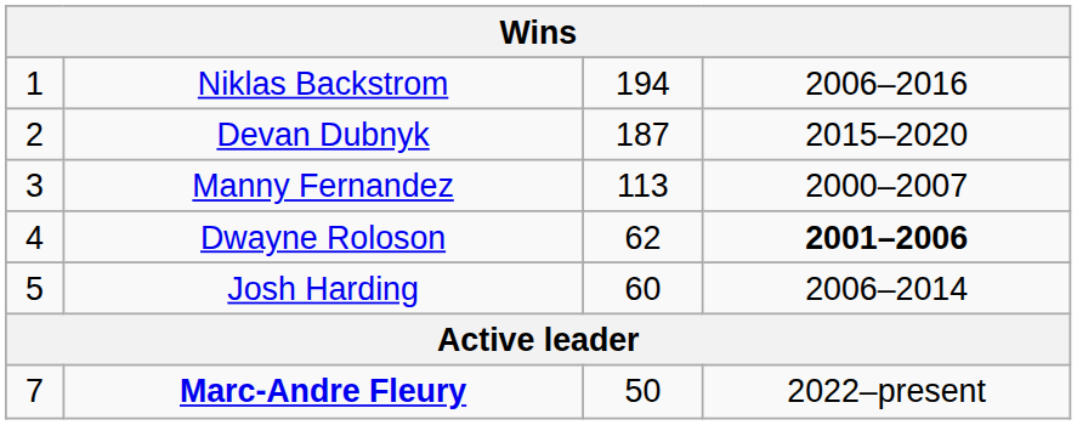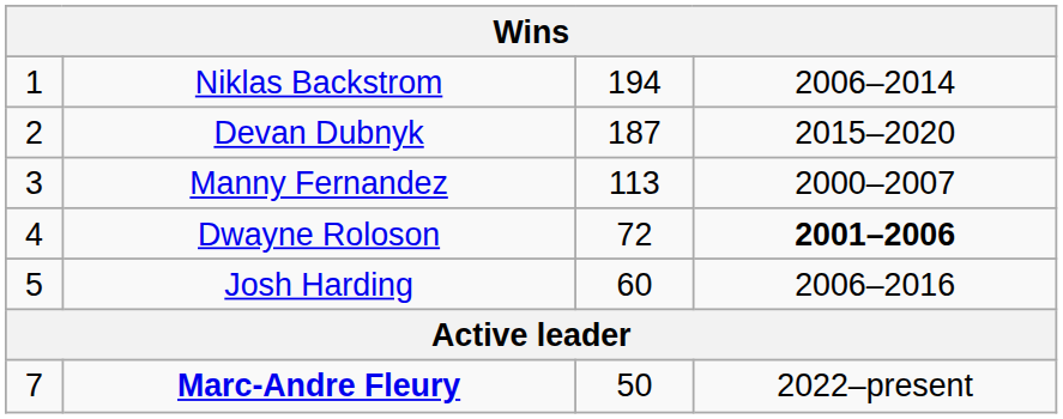Niklas Backstrom | column 4: 2006–2016 -> 2006–2014
Dwayne Roloson | column 3: 62 -> 72
Josh Harding | column 4: 2006–2014 -> 2006–2016
